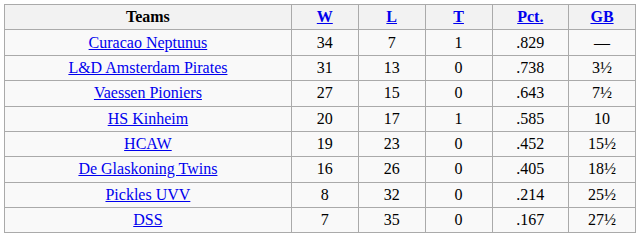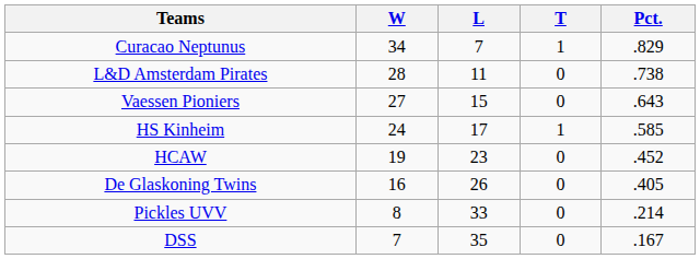- column: GB | — | 3½ | 7½ | 10 | 15½ | 18½ | 25½ | 27½
L&D Amsterdam Pirates | W: 31 -> 28
L&D Amsterdam Pirates | L: 13 -> 11
HS Kinheim | W: 20 -> 24
Pickles UVV | L: 32 -> 33
